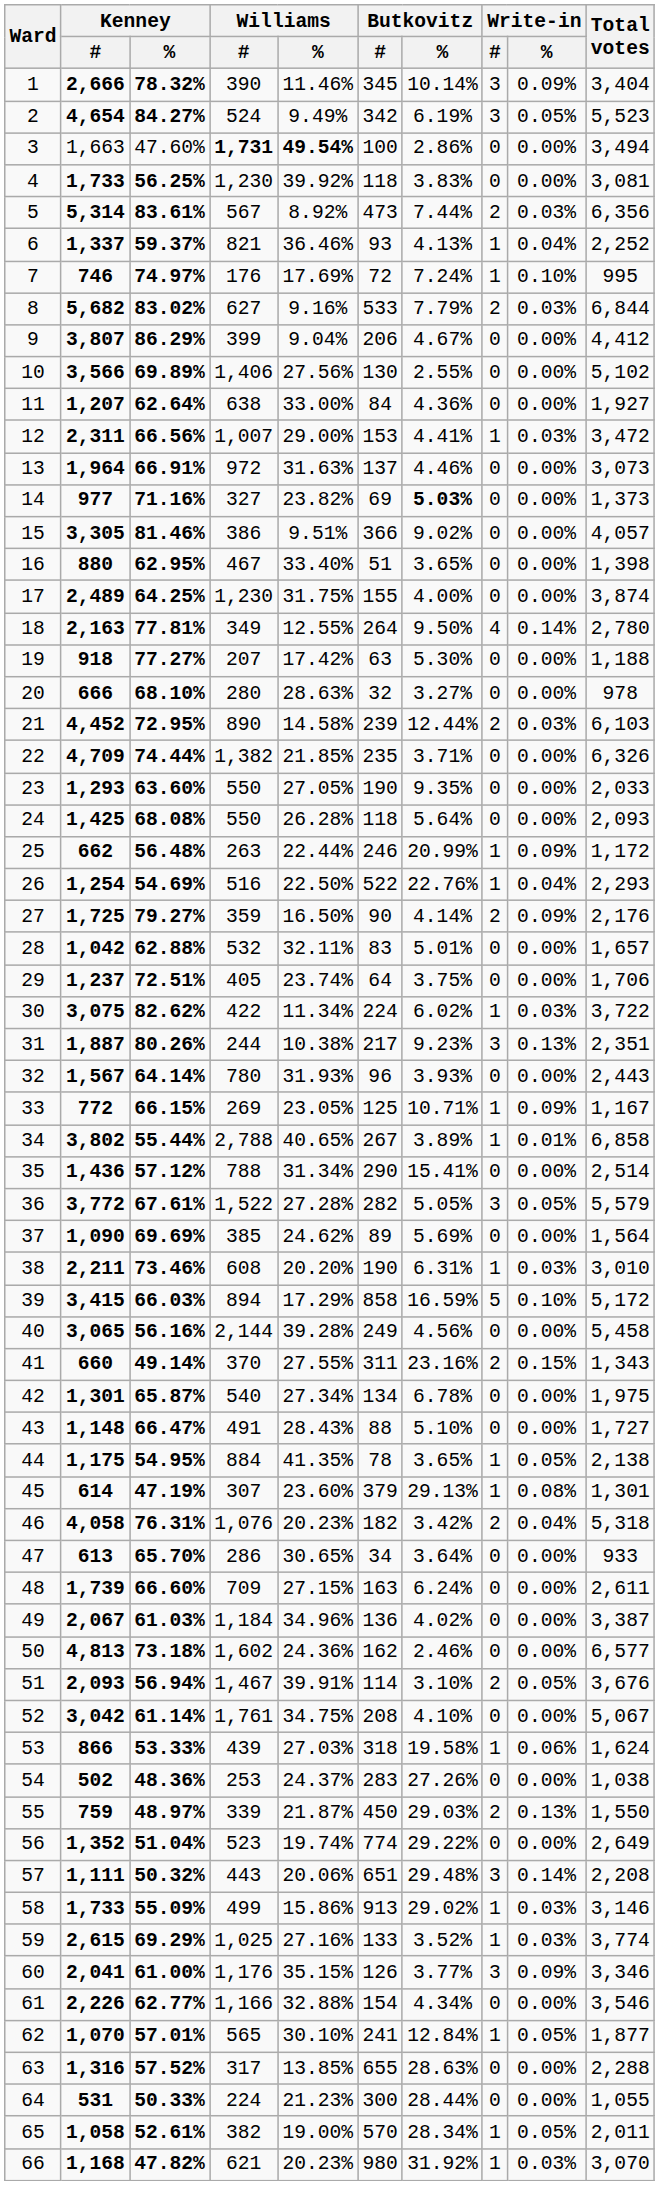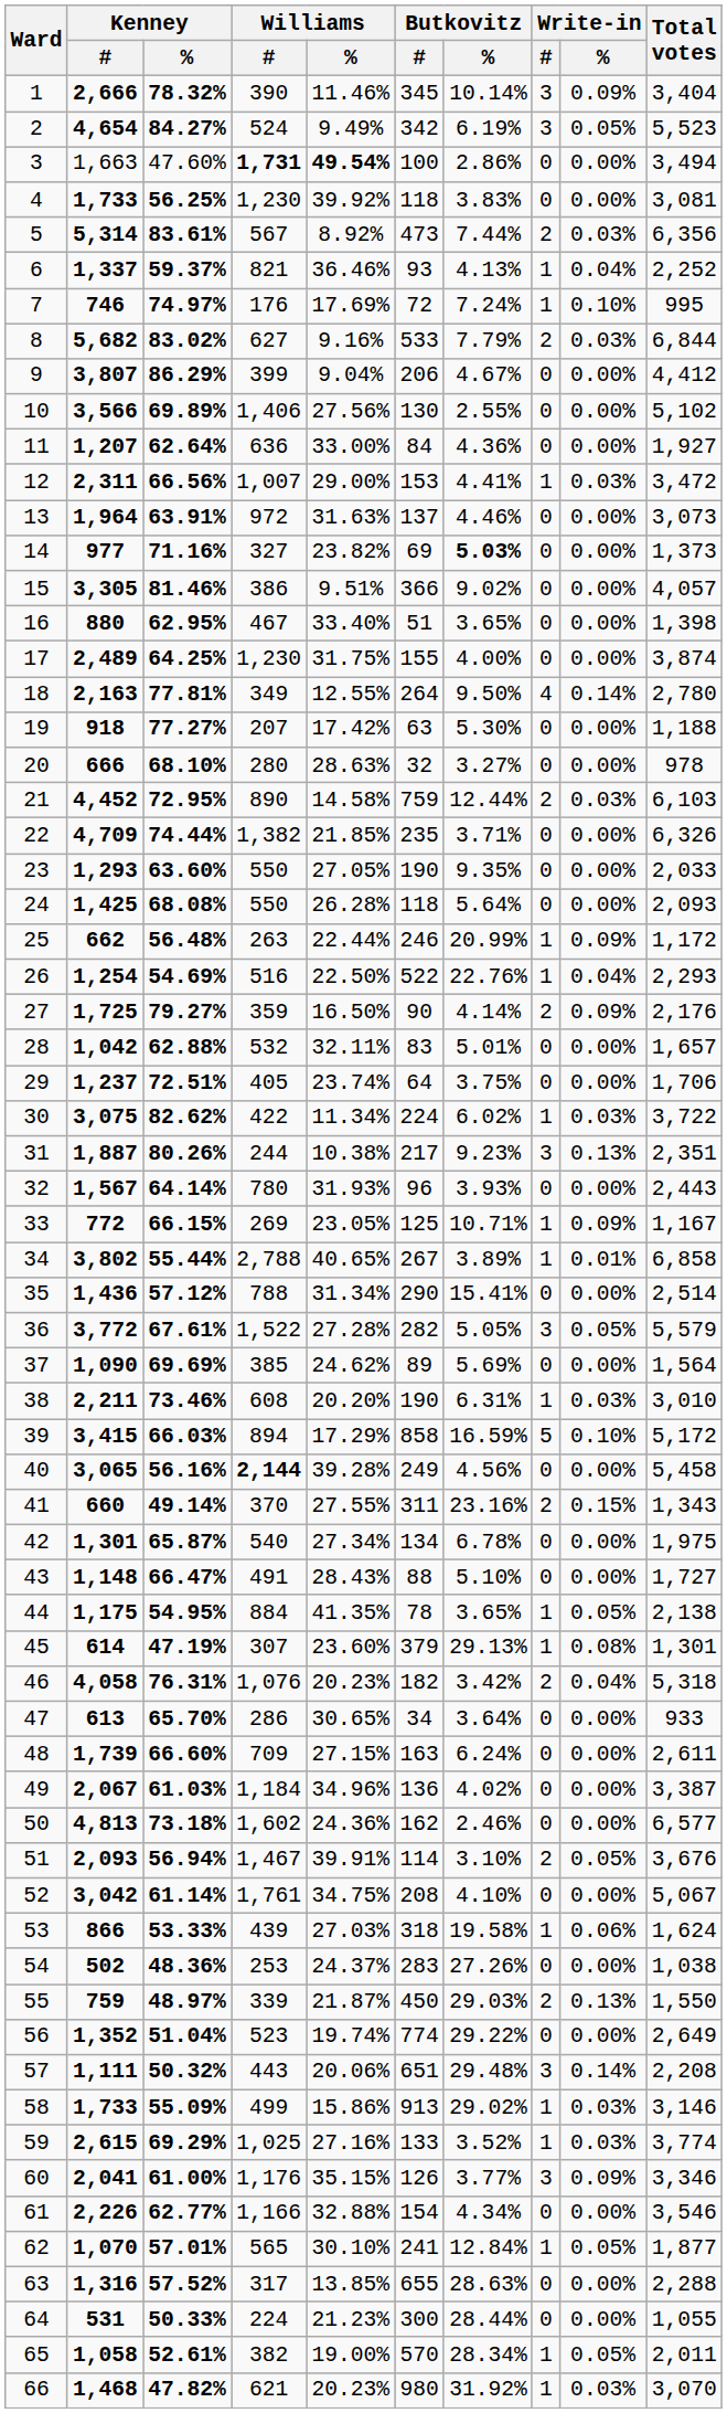11 | Williams / #: 638 -> 636
13 | Kenney / %: 66.91% -> 63.91%
21 | Butkovitz / #: 239 -> 759
40 | Williams / #: normal -> bold
66 | Kenney / #: 1,168 -> 1,468
